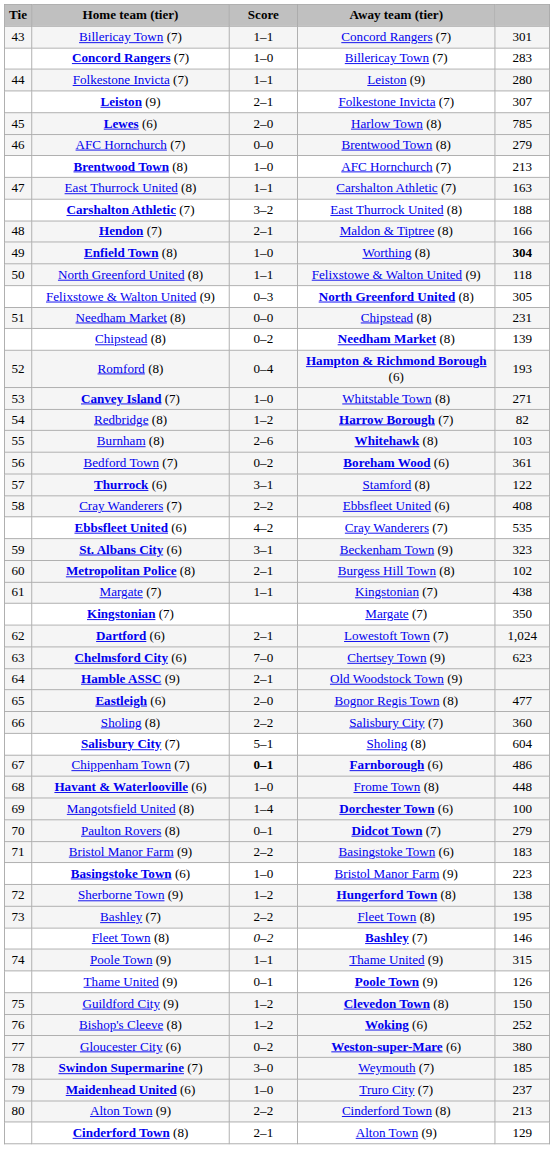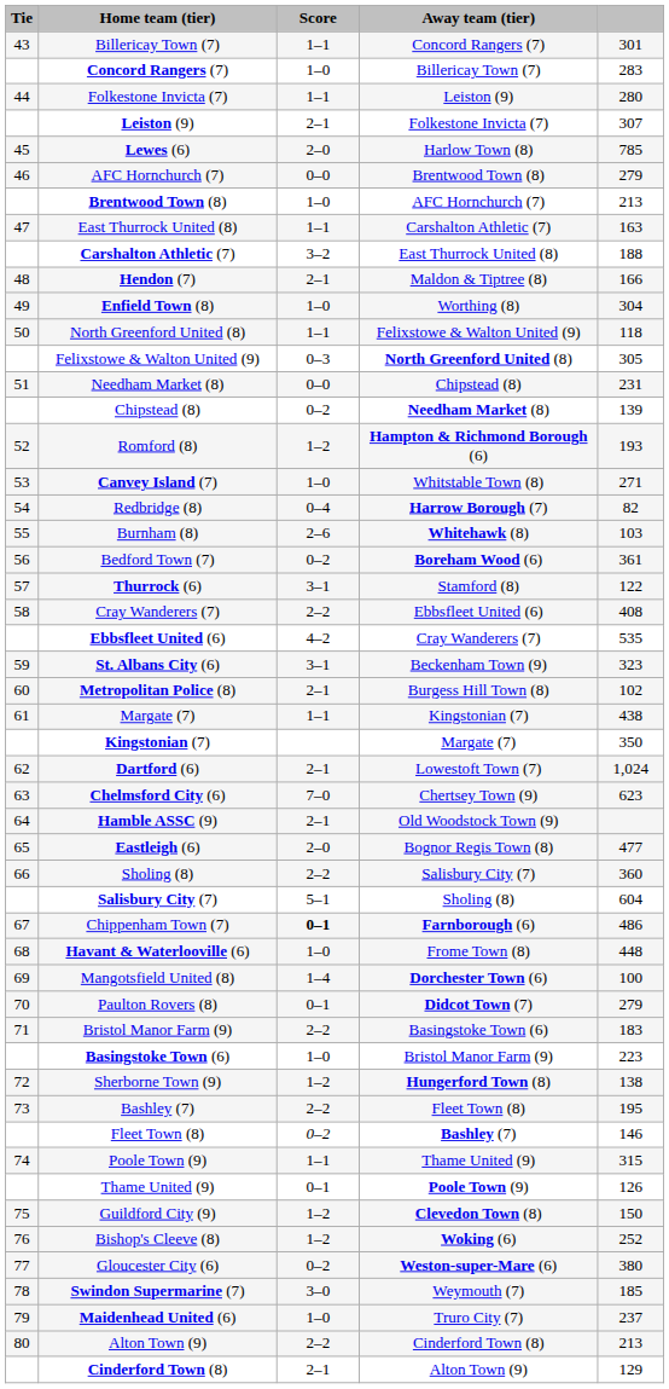Enfield Town (8) | column 5: bold -> normal
Romford (8) | Score: 0–4 -> 1–2
Redbridge (8) | Score: 1–2 -> 0–4
